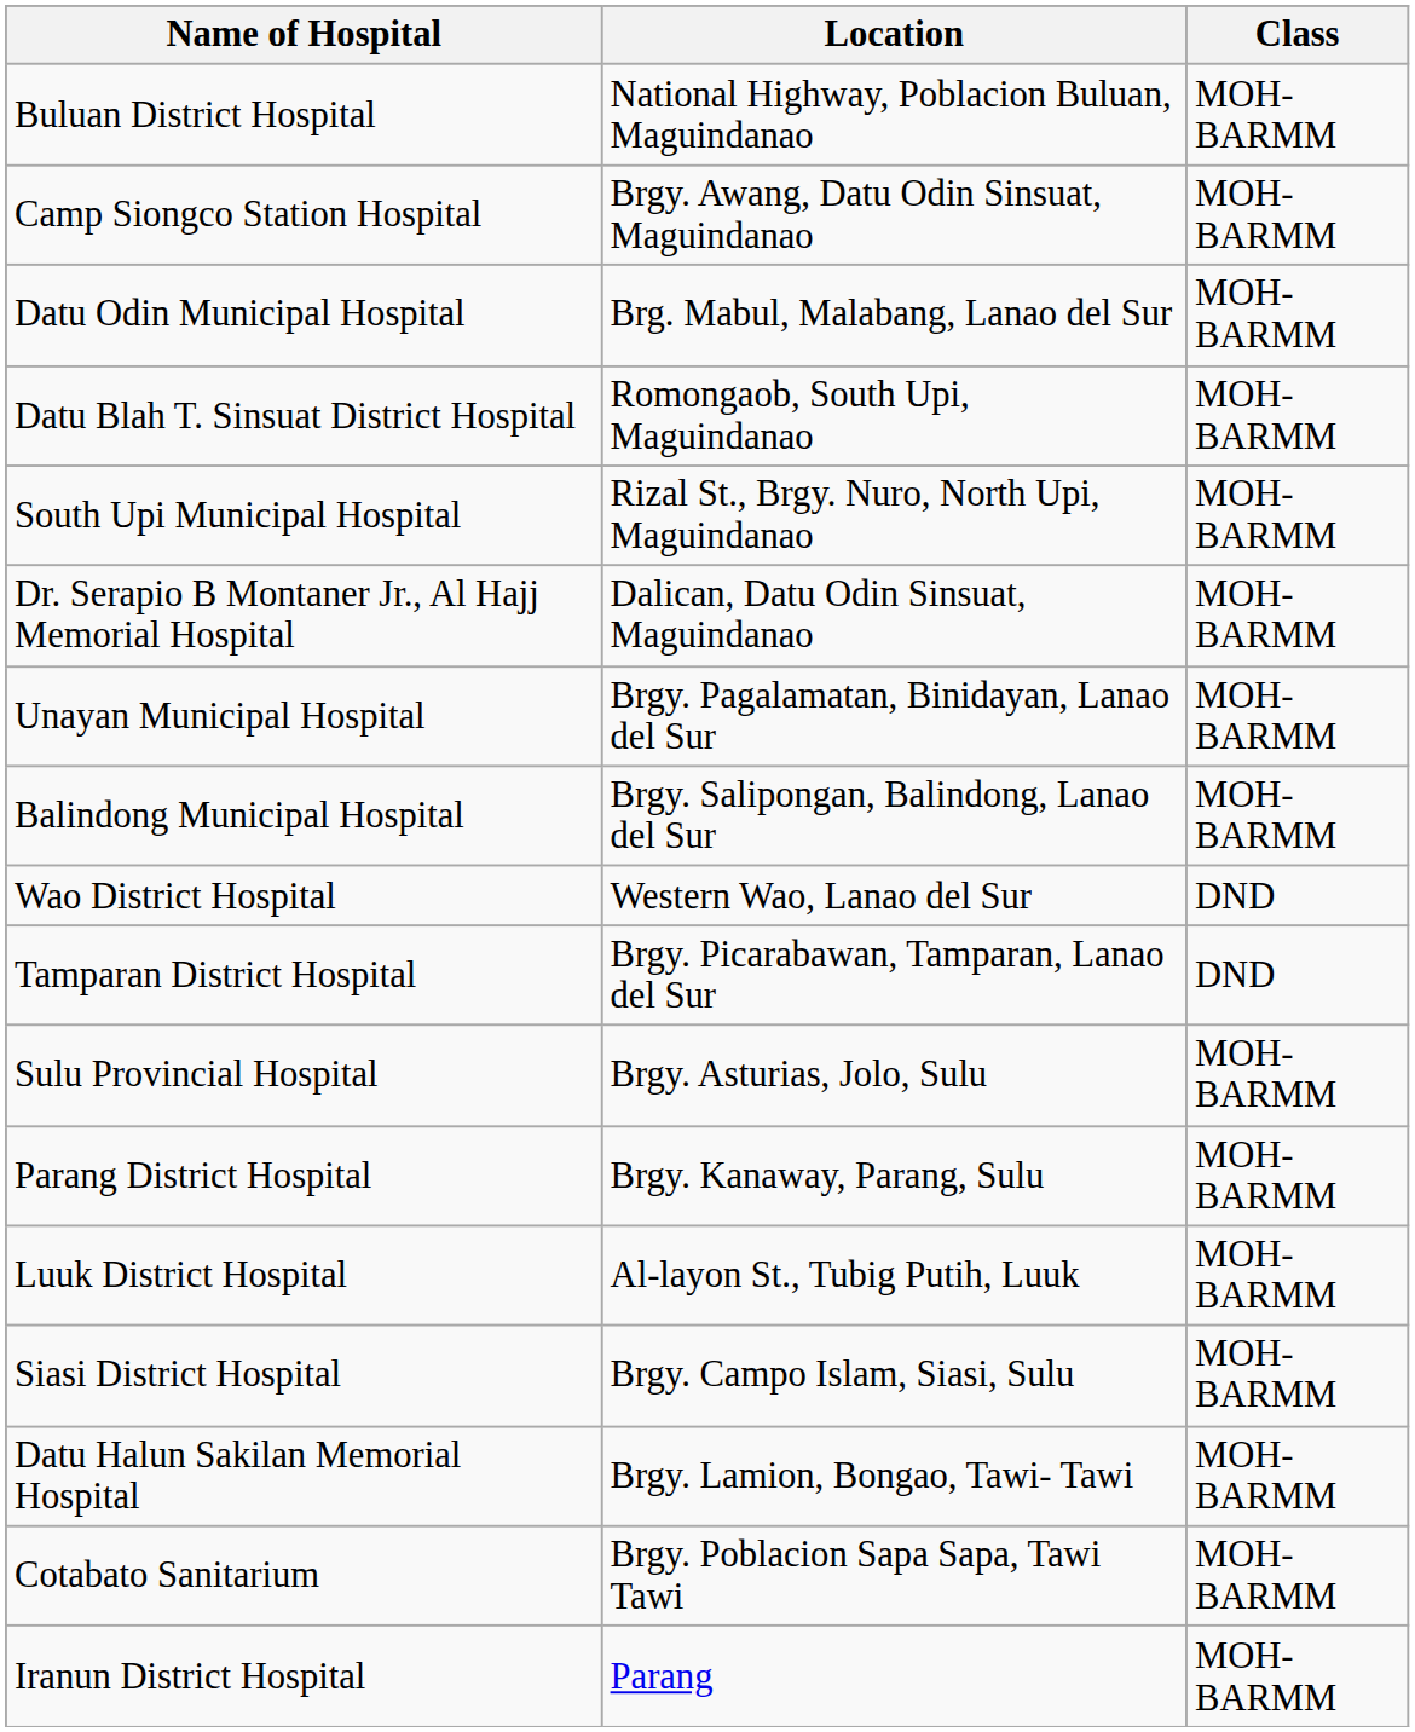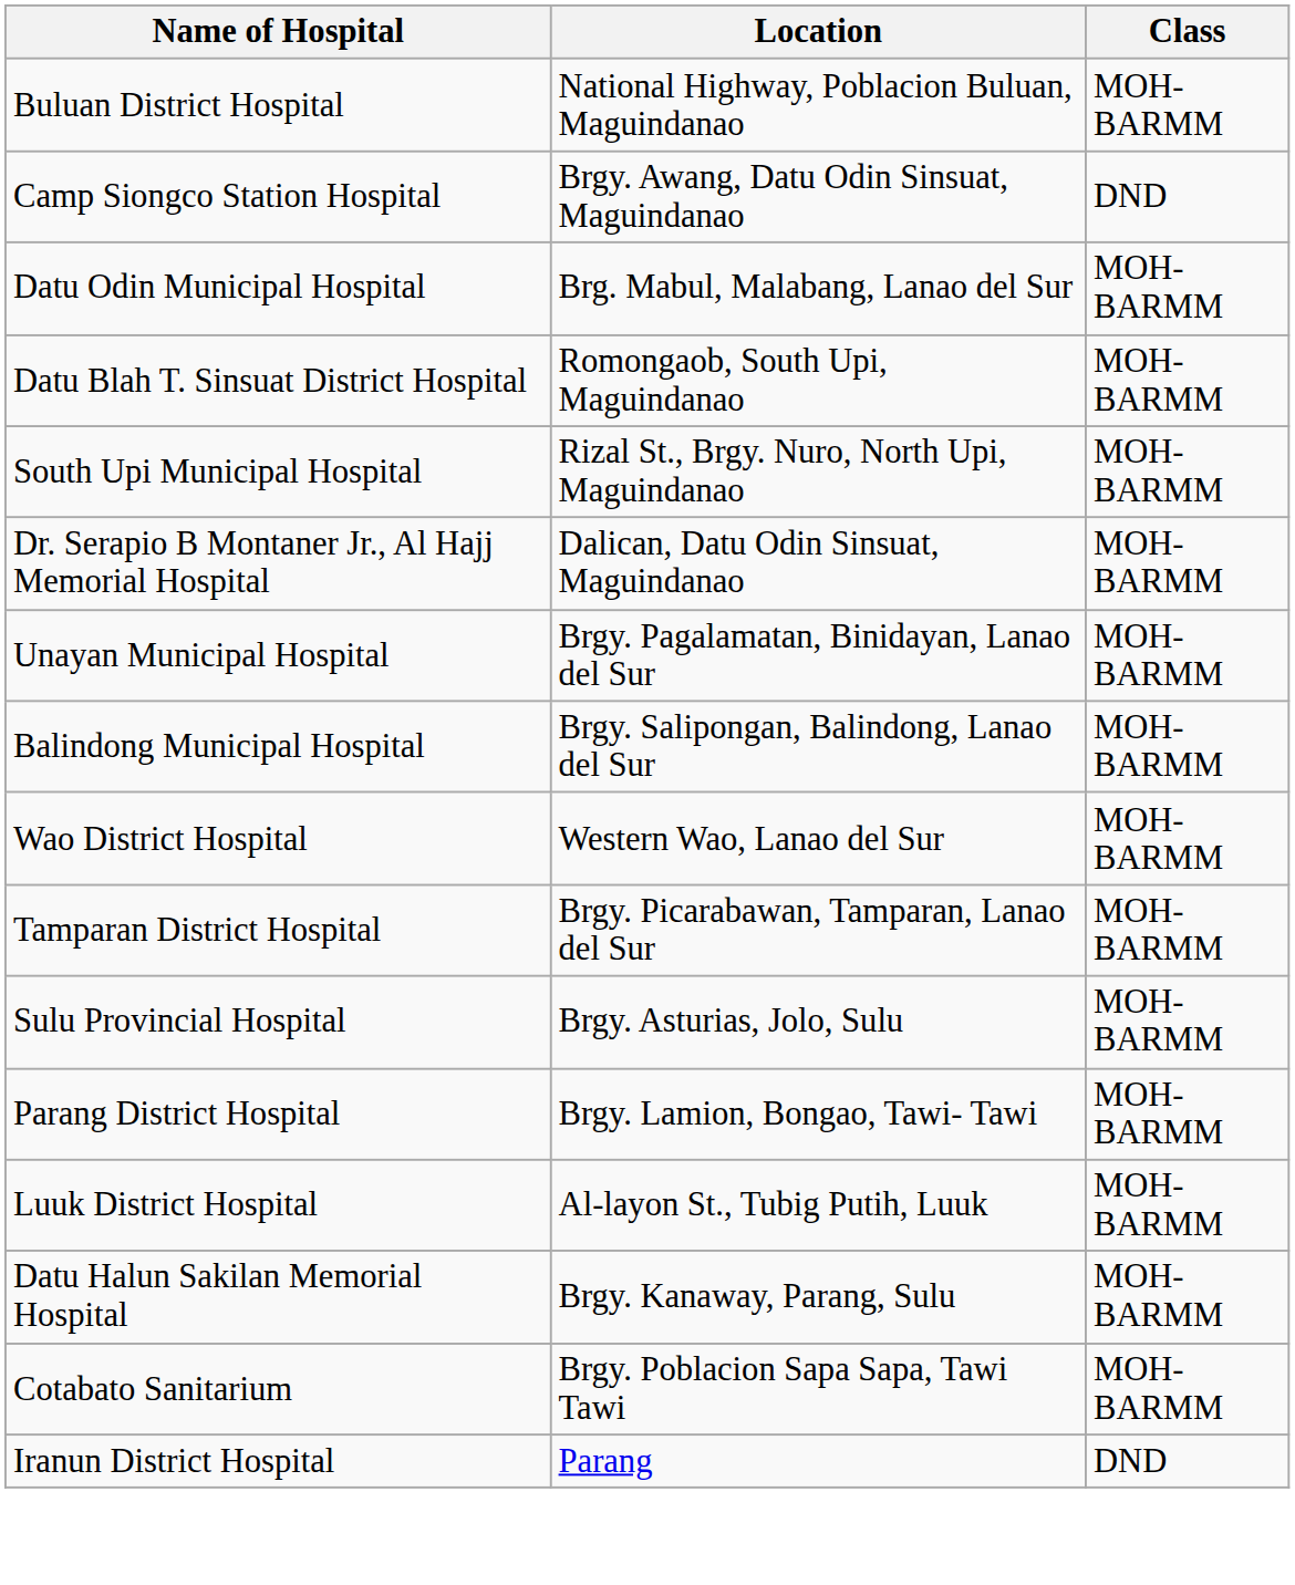Camp Siongco Station Hospital | Class: MOH-BARMM -> DND
Wao District Hospital | Class: DND -> MOH-BARMM
Tamparan District Hospital | Class: DND -> MOH-BARMM
Parang District Hospital | Location: Brgy. Kanaway, Parang, Sulu -> Brgy. Lamion, Bongao, Tawi- Tawi
- row: Siasi District Hospital | Brgy. Campo Islam, Siasi, Sulu | MOH-BARMM
Datu Halun Sakilan Memorial Hospital | Location: Brgy. Lamion, Bongao, Tawi- Tawi -> Brgy. Kanaway, Parang, Sulu
Iranun District Hospital | Class: MOH-BARMM -> DND
